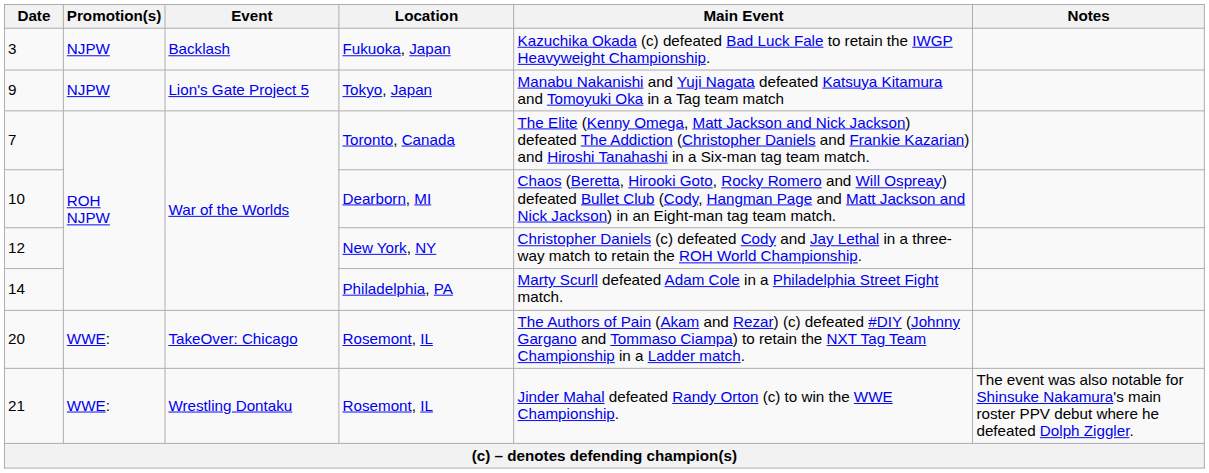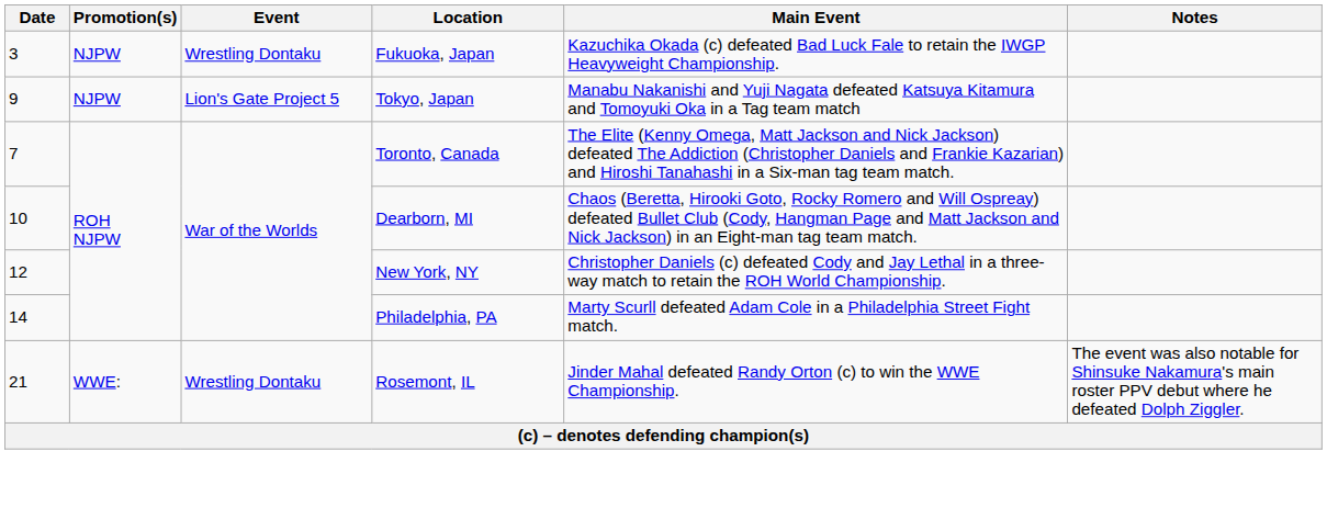3 | Event: Backlash -> Wrestling Dontaku
- row: 20 | WWE: | TakeOver: Chicago | Rosemont, IL | The Authors of Pain (Akam and Rezar) (c) defeated #DIY (Johnny Gargano and Tommaso Ciampa) to retain the NXT Tag Team Championship in a Ladder match.
